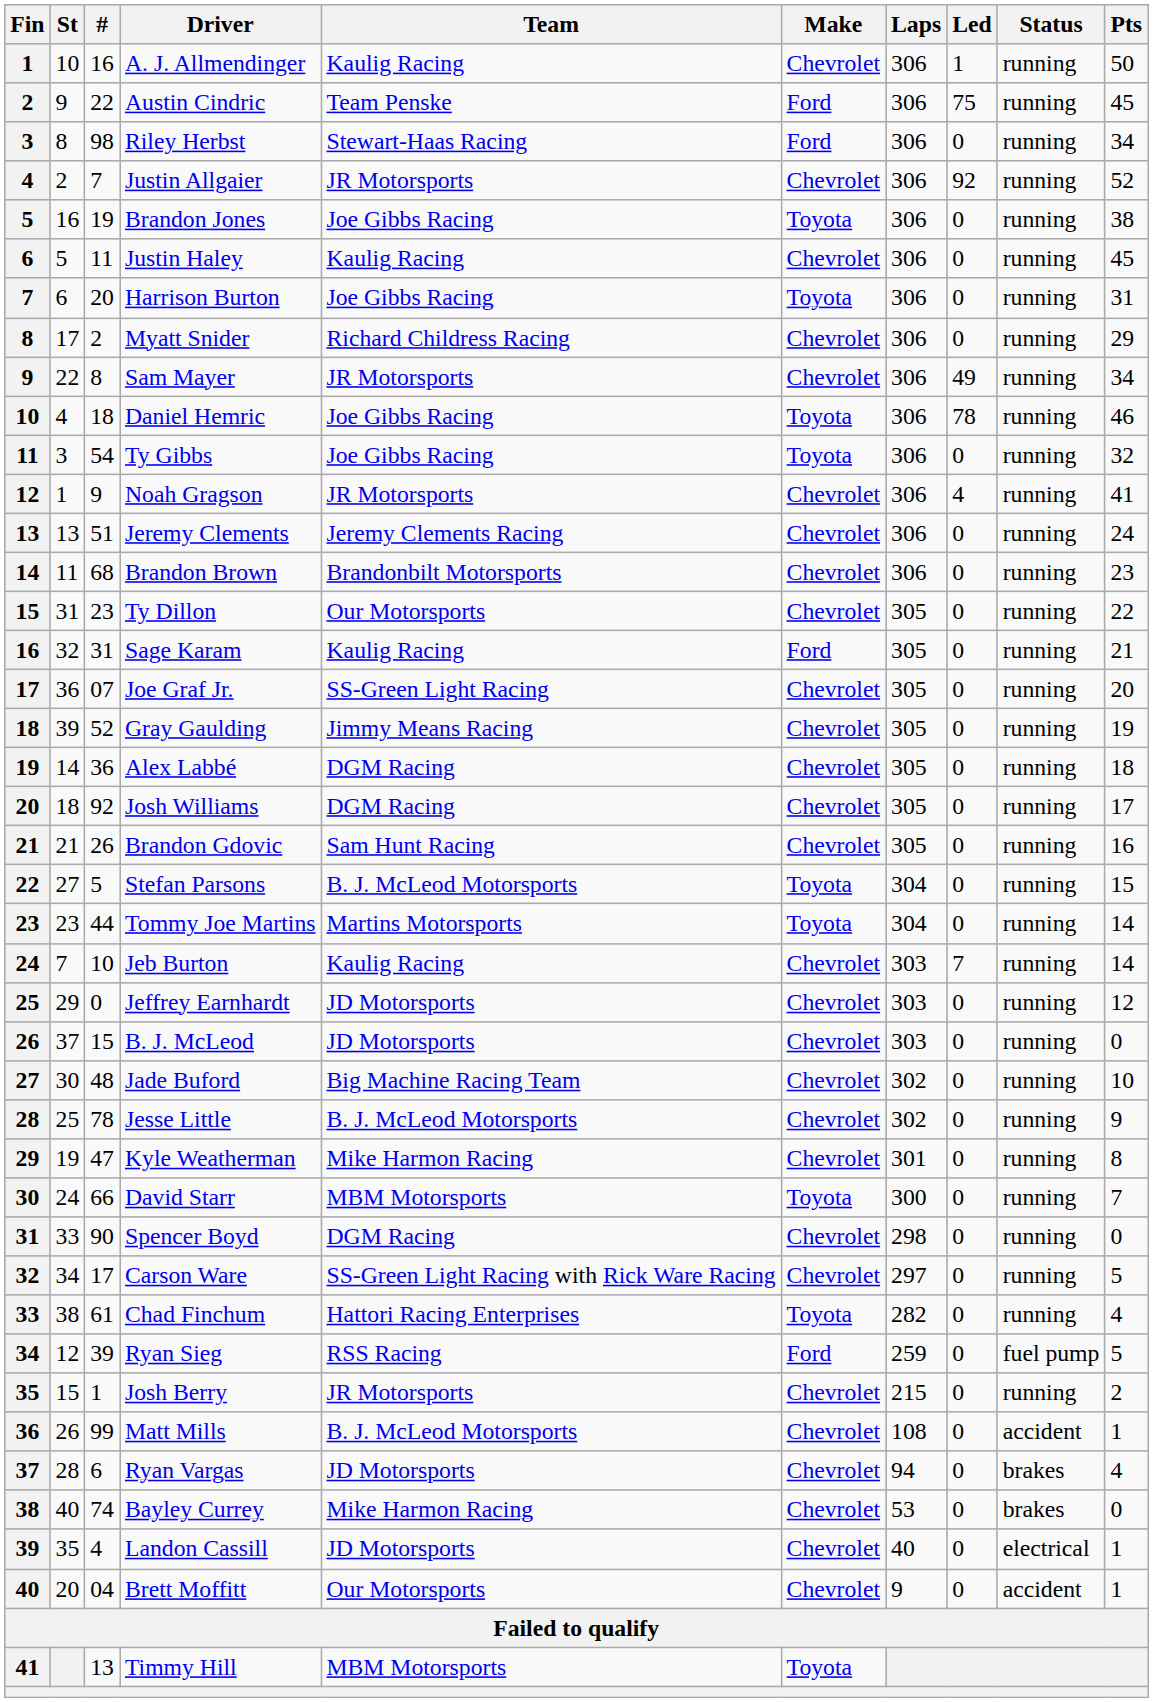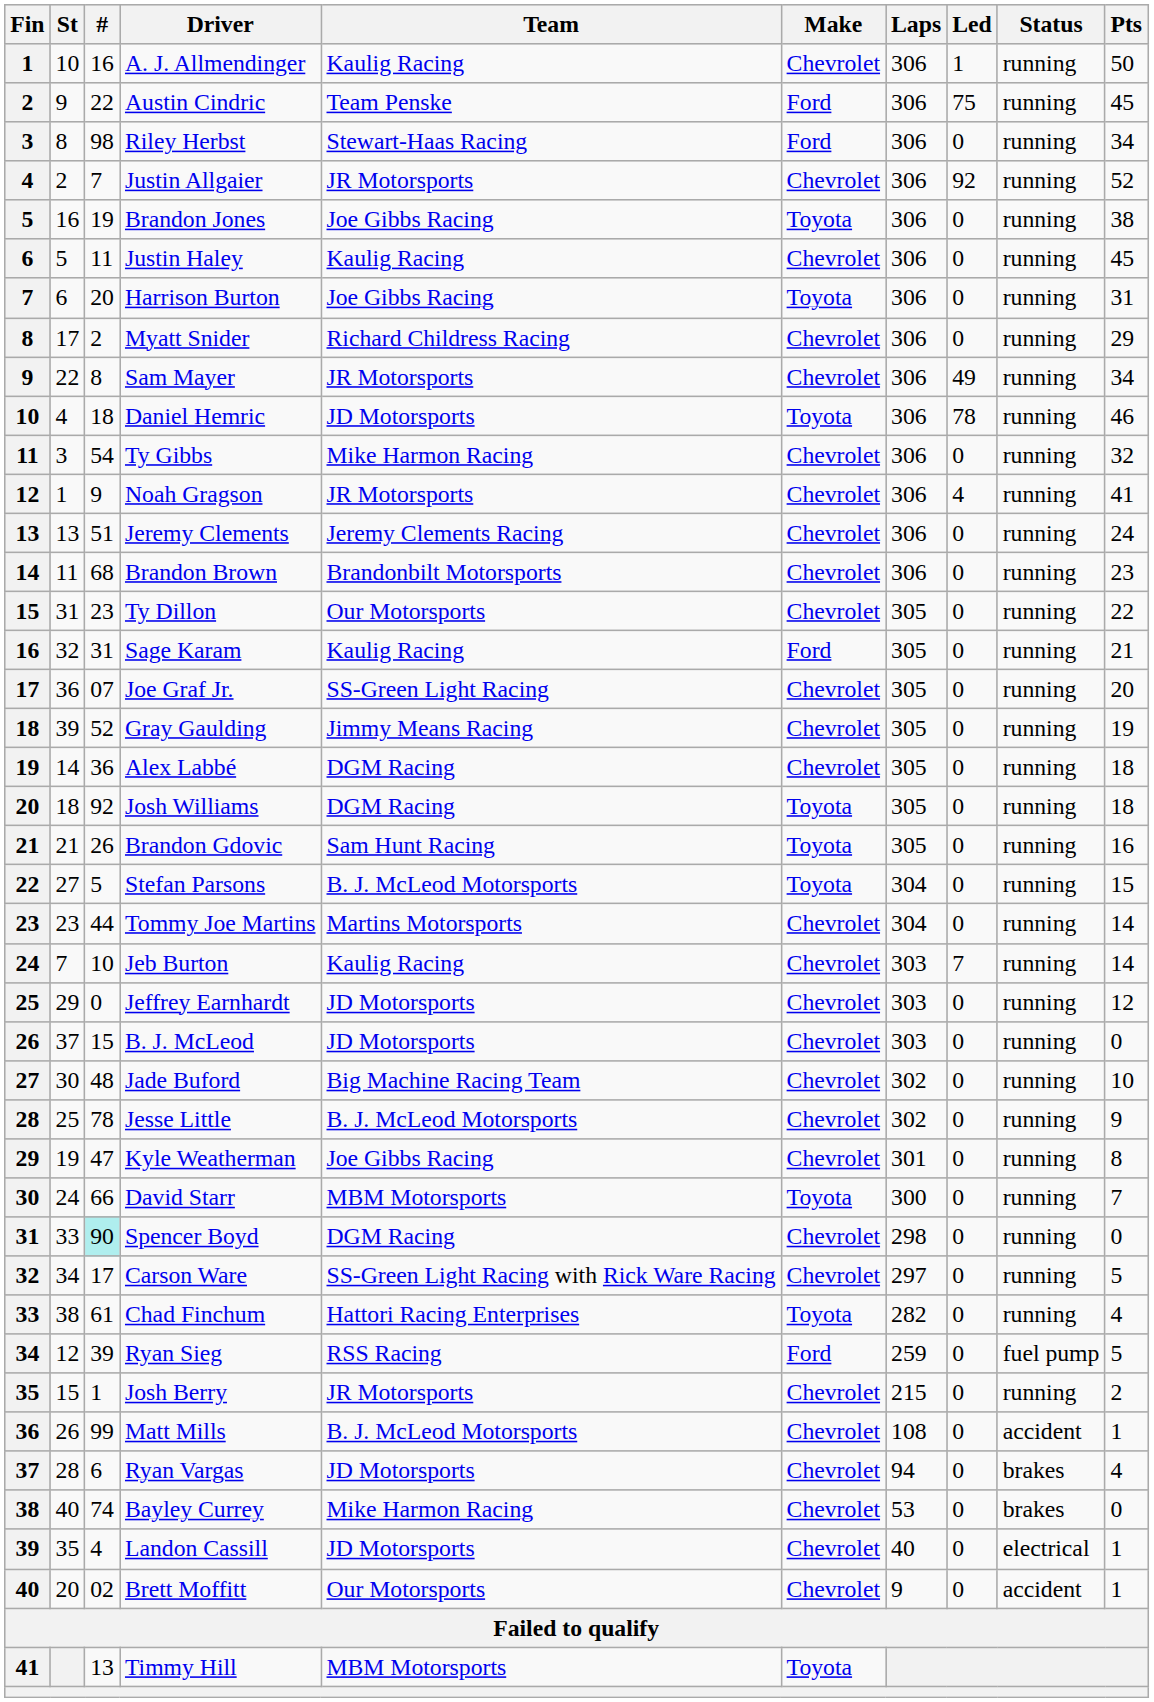Daniel Hemric | Team: Joe Gibbs Racing -> JD Motorsports
Ty Gibbs | Team: Joe Gibbs Racing -> Mike Harmon Racing
Ty Gibbs | Make: Toyota -> Chevrolet
Josh Williams | Make: Chevrolet -> Toyota
Josh Williams | Pts: 17 -> 18
Brandon Gdovic | Make: Chevrolet -> Toyota
Tommy Joe Martins | Make: Toyota -> Chevrolet
Kyle Weatherman | Team: Mike Harmon Racing -> Joe Gibbs Racing
Spencer Boyd | #: no background -> paleturquoise background
Brett Moffitt | #: 04 -> 02
